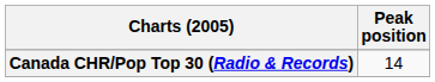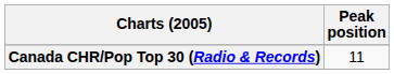Canada CHR/Pop Top 30 (Radio & Records) | Peak position: 14 -> 11
